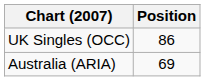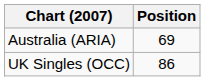rows swapped: Australia (ARIA) <-> UK Singles (OCC)
